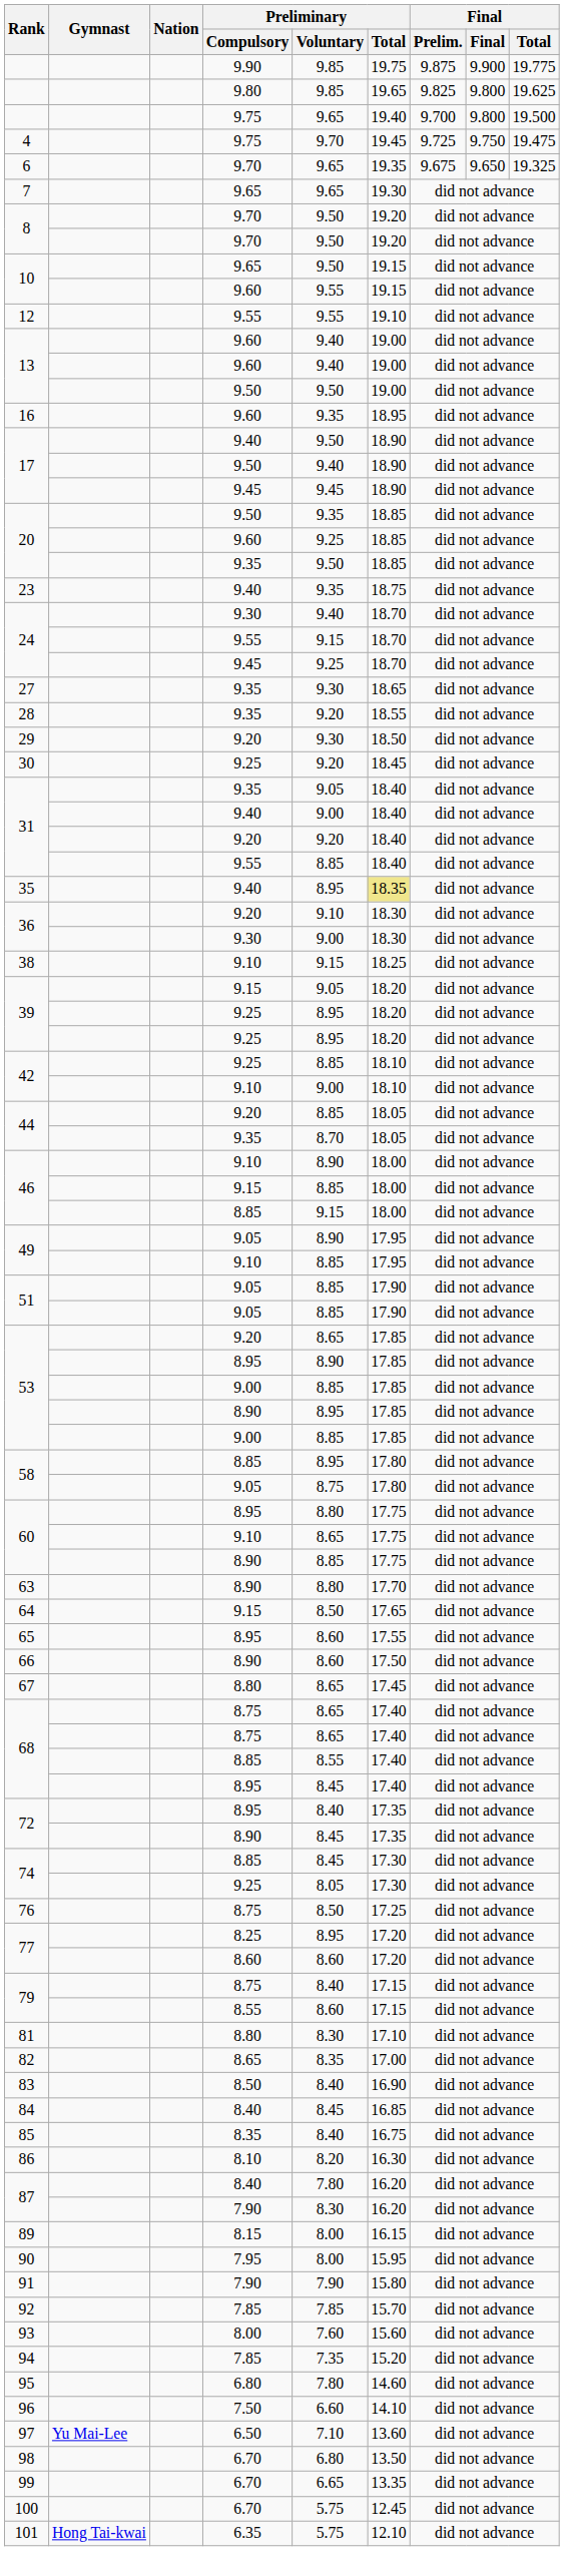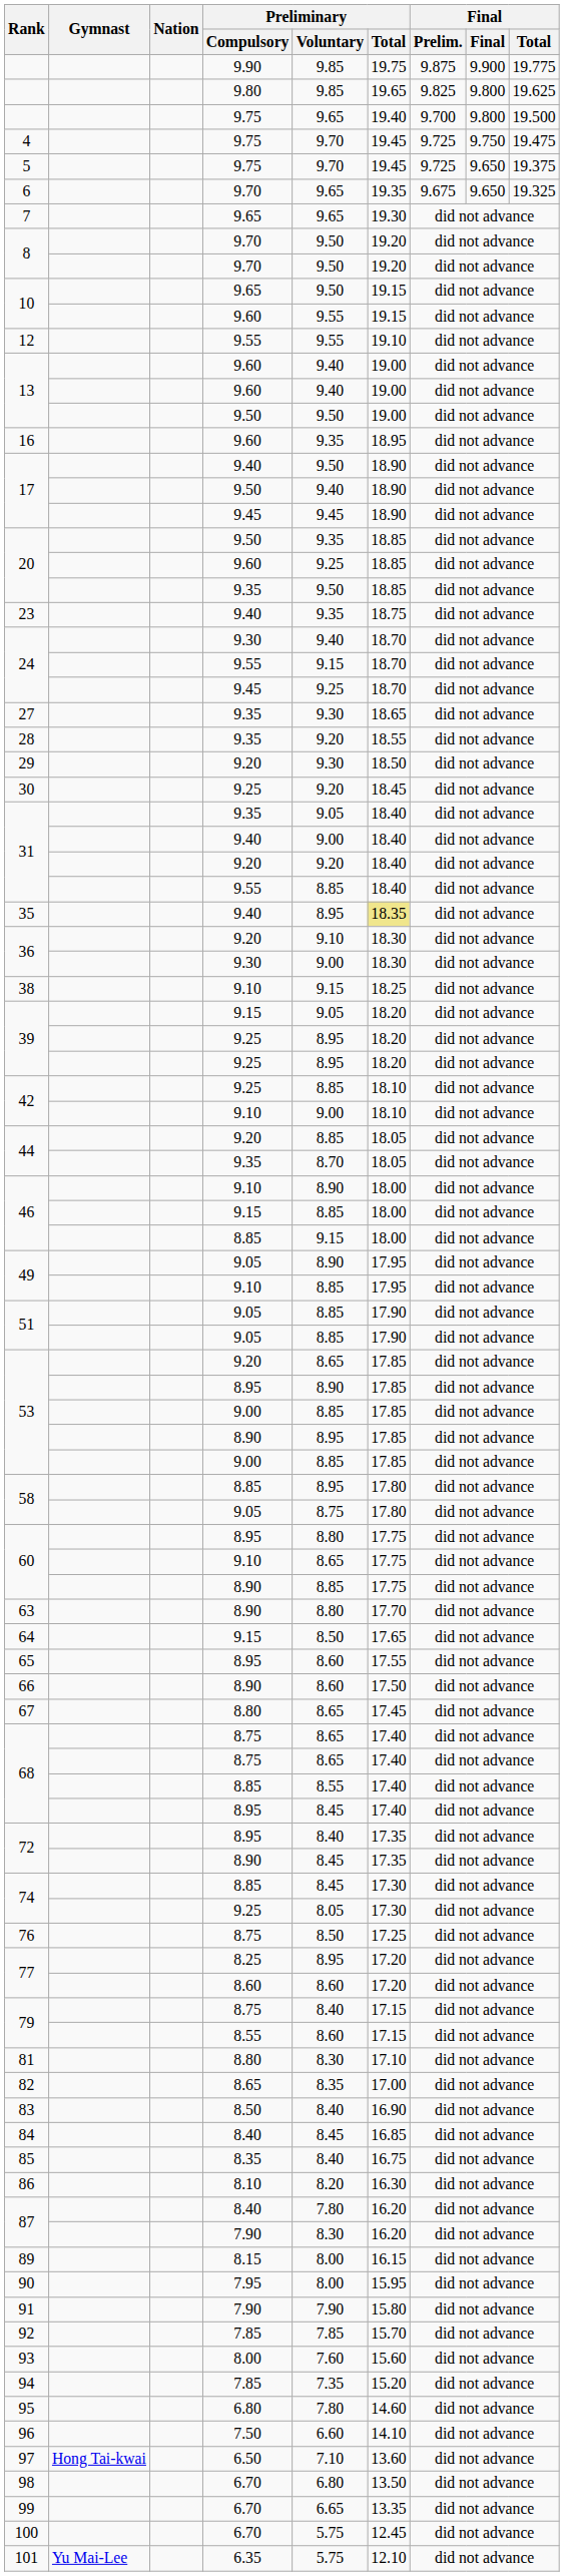+ row: 5 | 9.75 | 9.70 | 19.45 | 9.725 | 9.650 | 19.375
97 | Gymnast: Yu Mai-Lee -> Hong Tai-kwai
101 | Gymnast: Hong Tai-kwai -> Yu Mai-Lee
